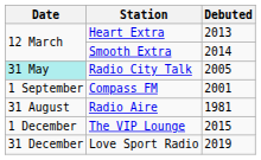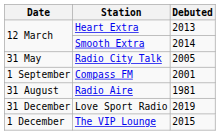Radio City Talk | Date: paleturquoise background -> no background
rows swapped: The VIP Lounge <-> Love Sport Radio
